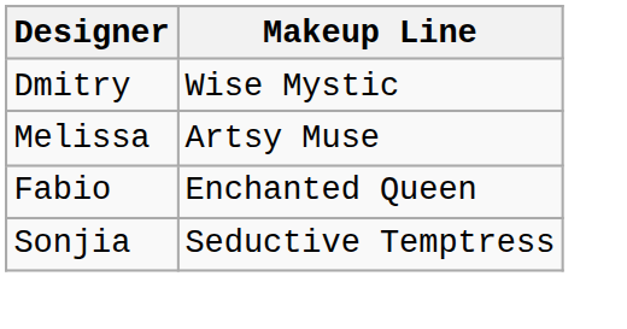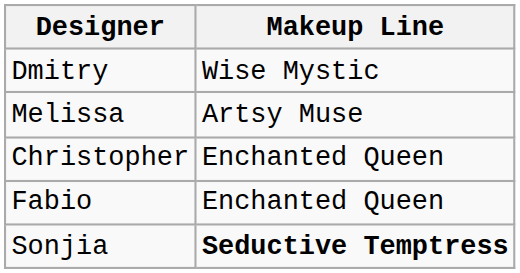+ row: Christopher | Enchanted Queen
Sonjia | Makeup Line: normal -> bold
